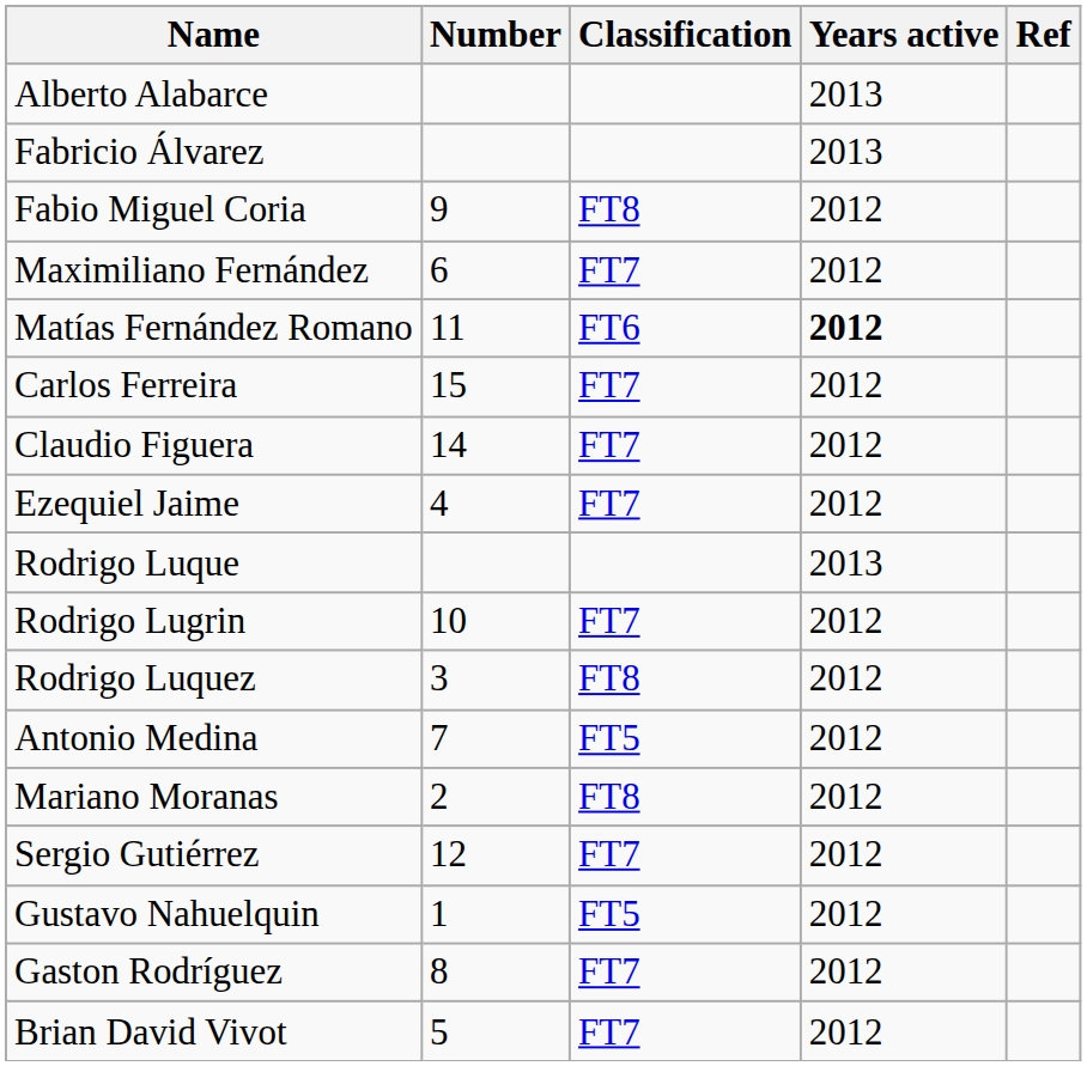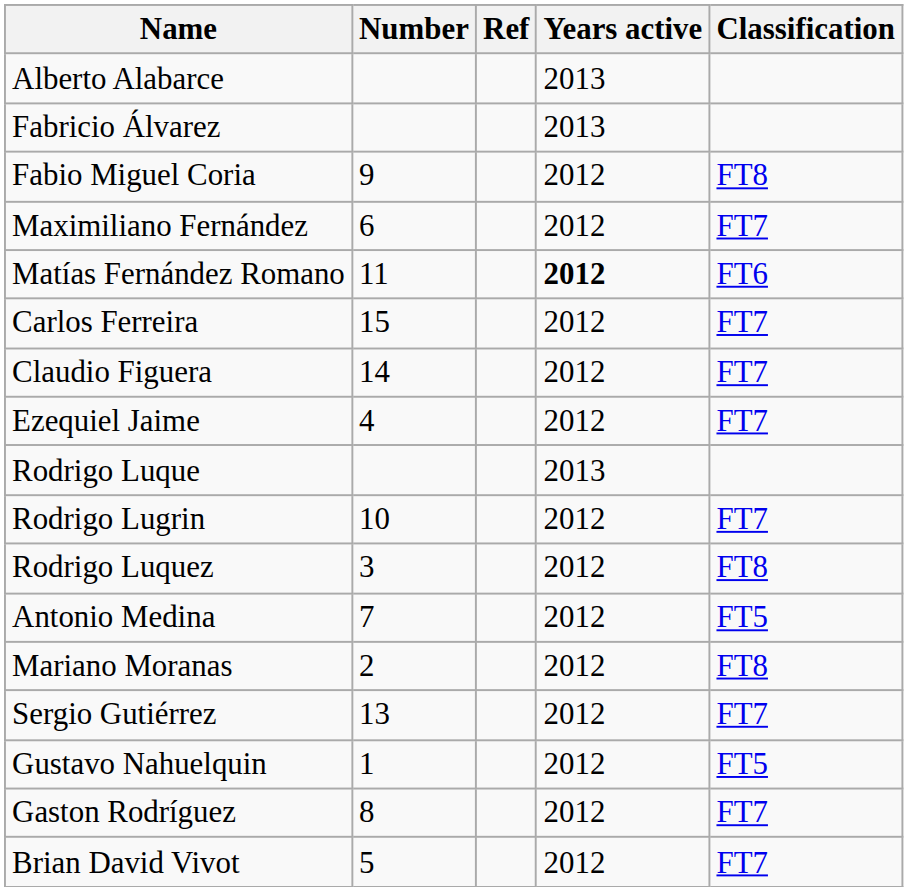columns swapped: Classification <-> Ref
Sergio Gutiérrez | Number: 12 -> 13
